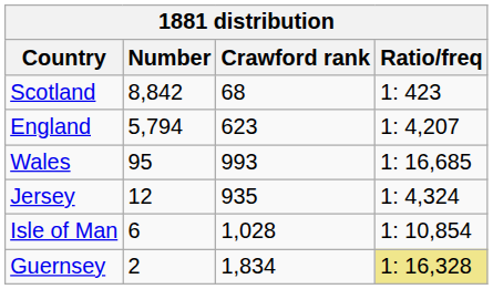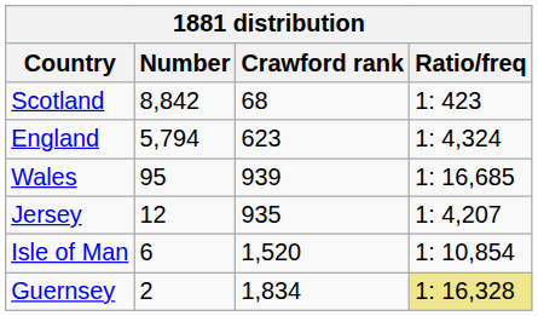England | Ratio/freq: 1: 4,207 -> 1: 4,324
Wales | Crawford rank: 993 -> 939
Jersey | Ratio/freq: 1: 4,324 -> 1: 4,207
Isle of Man | Crawford rank: 1,028 -> 1,520
